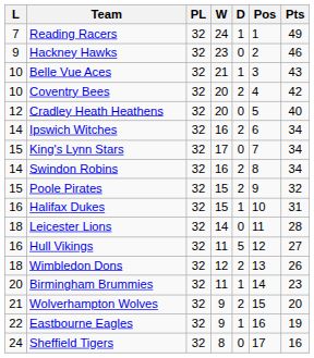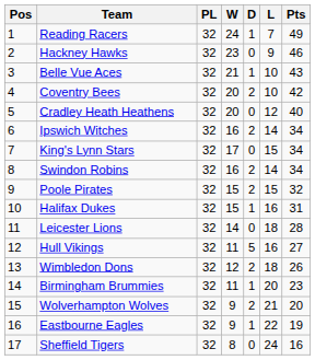columns swapped: Pos <-> L
